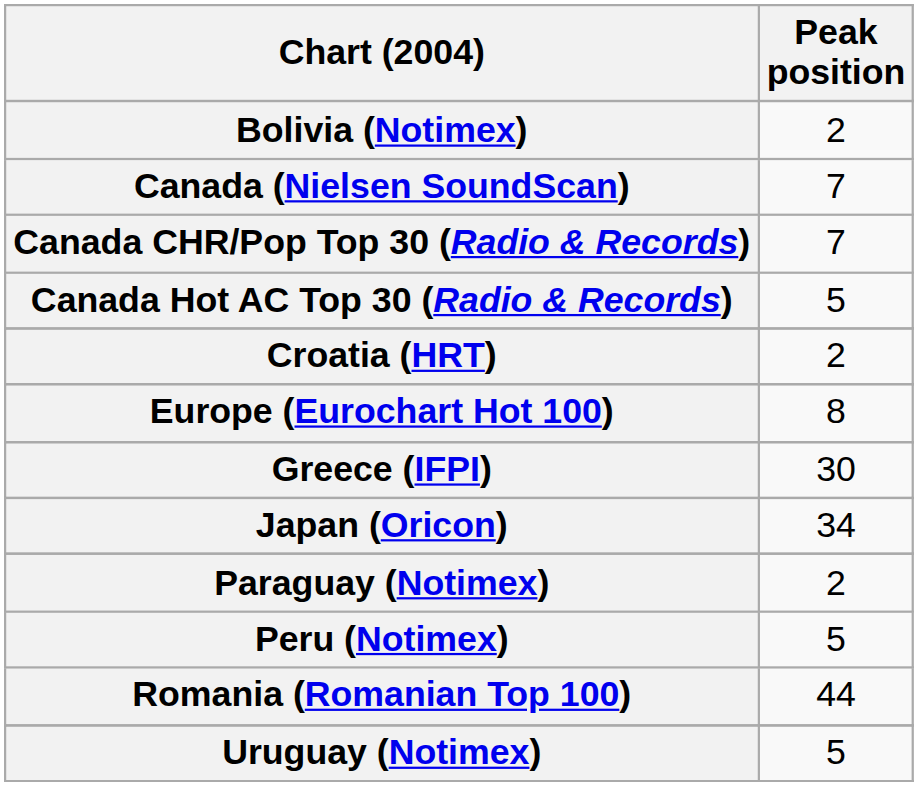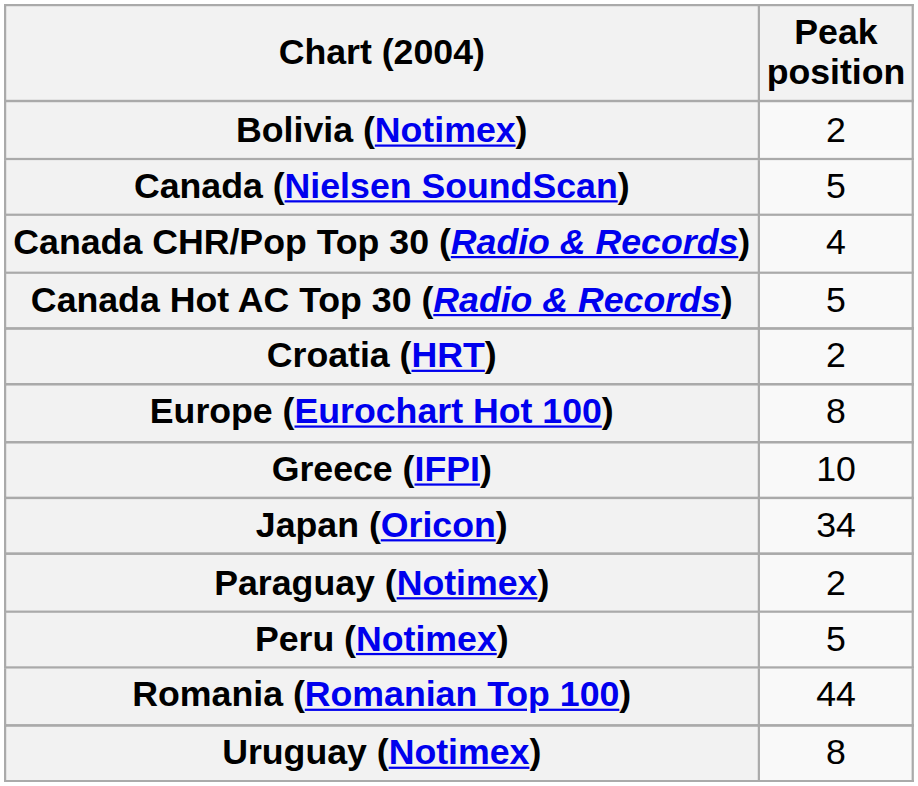Canada (Nielsen SoundScan) | Peak position: 7 -> 5
Canada CHR/Pop Top 30 (Radio & Records) | Peak position: 7 -> 4
Greece (IFPI) | Peak position: 30 -> 10
Uruguay (Notimex) | Peak position: 5 -> 8
